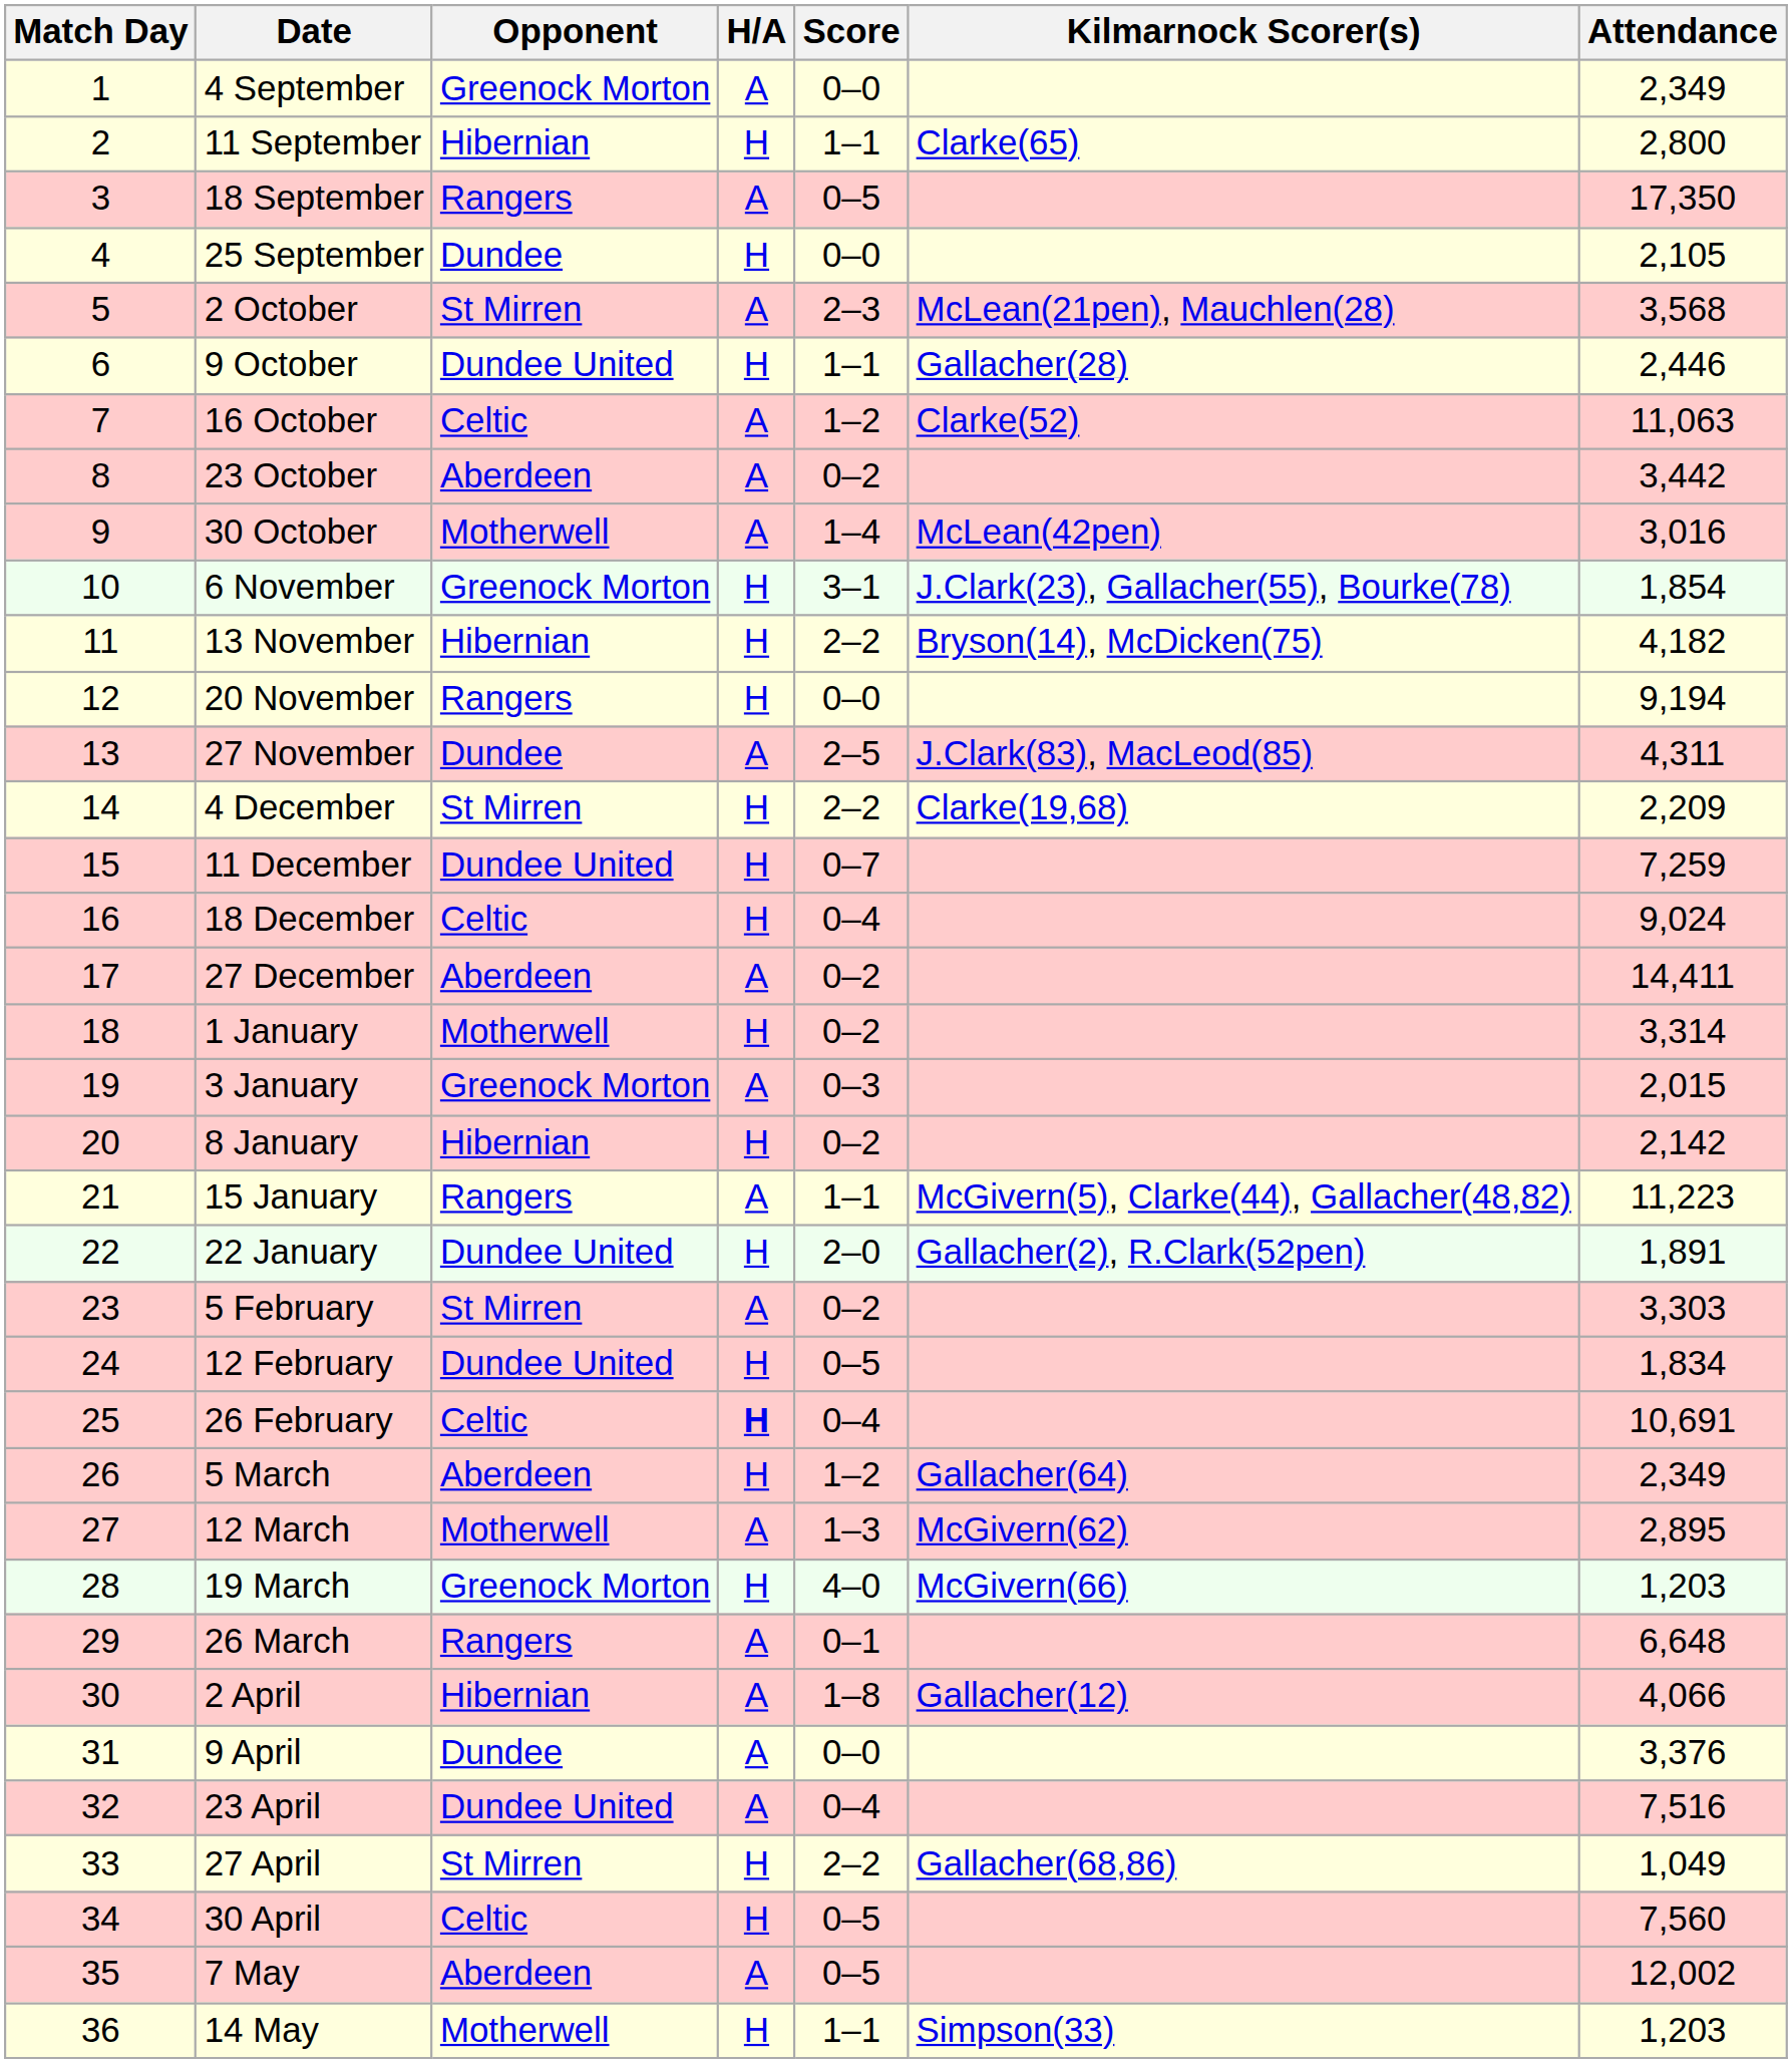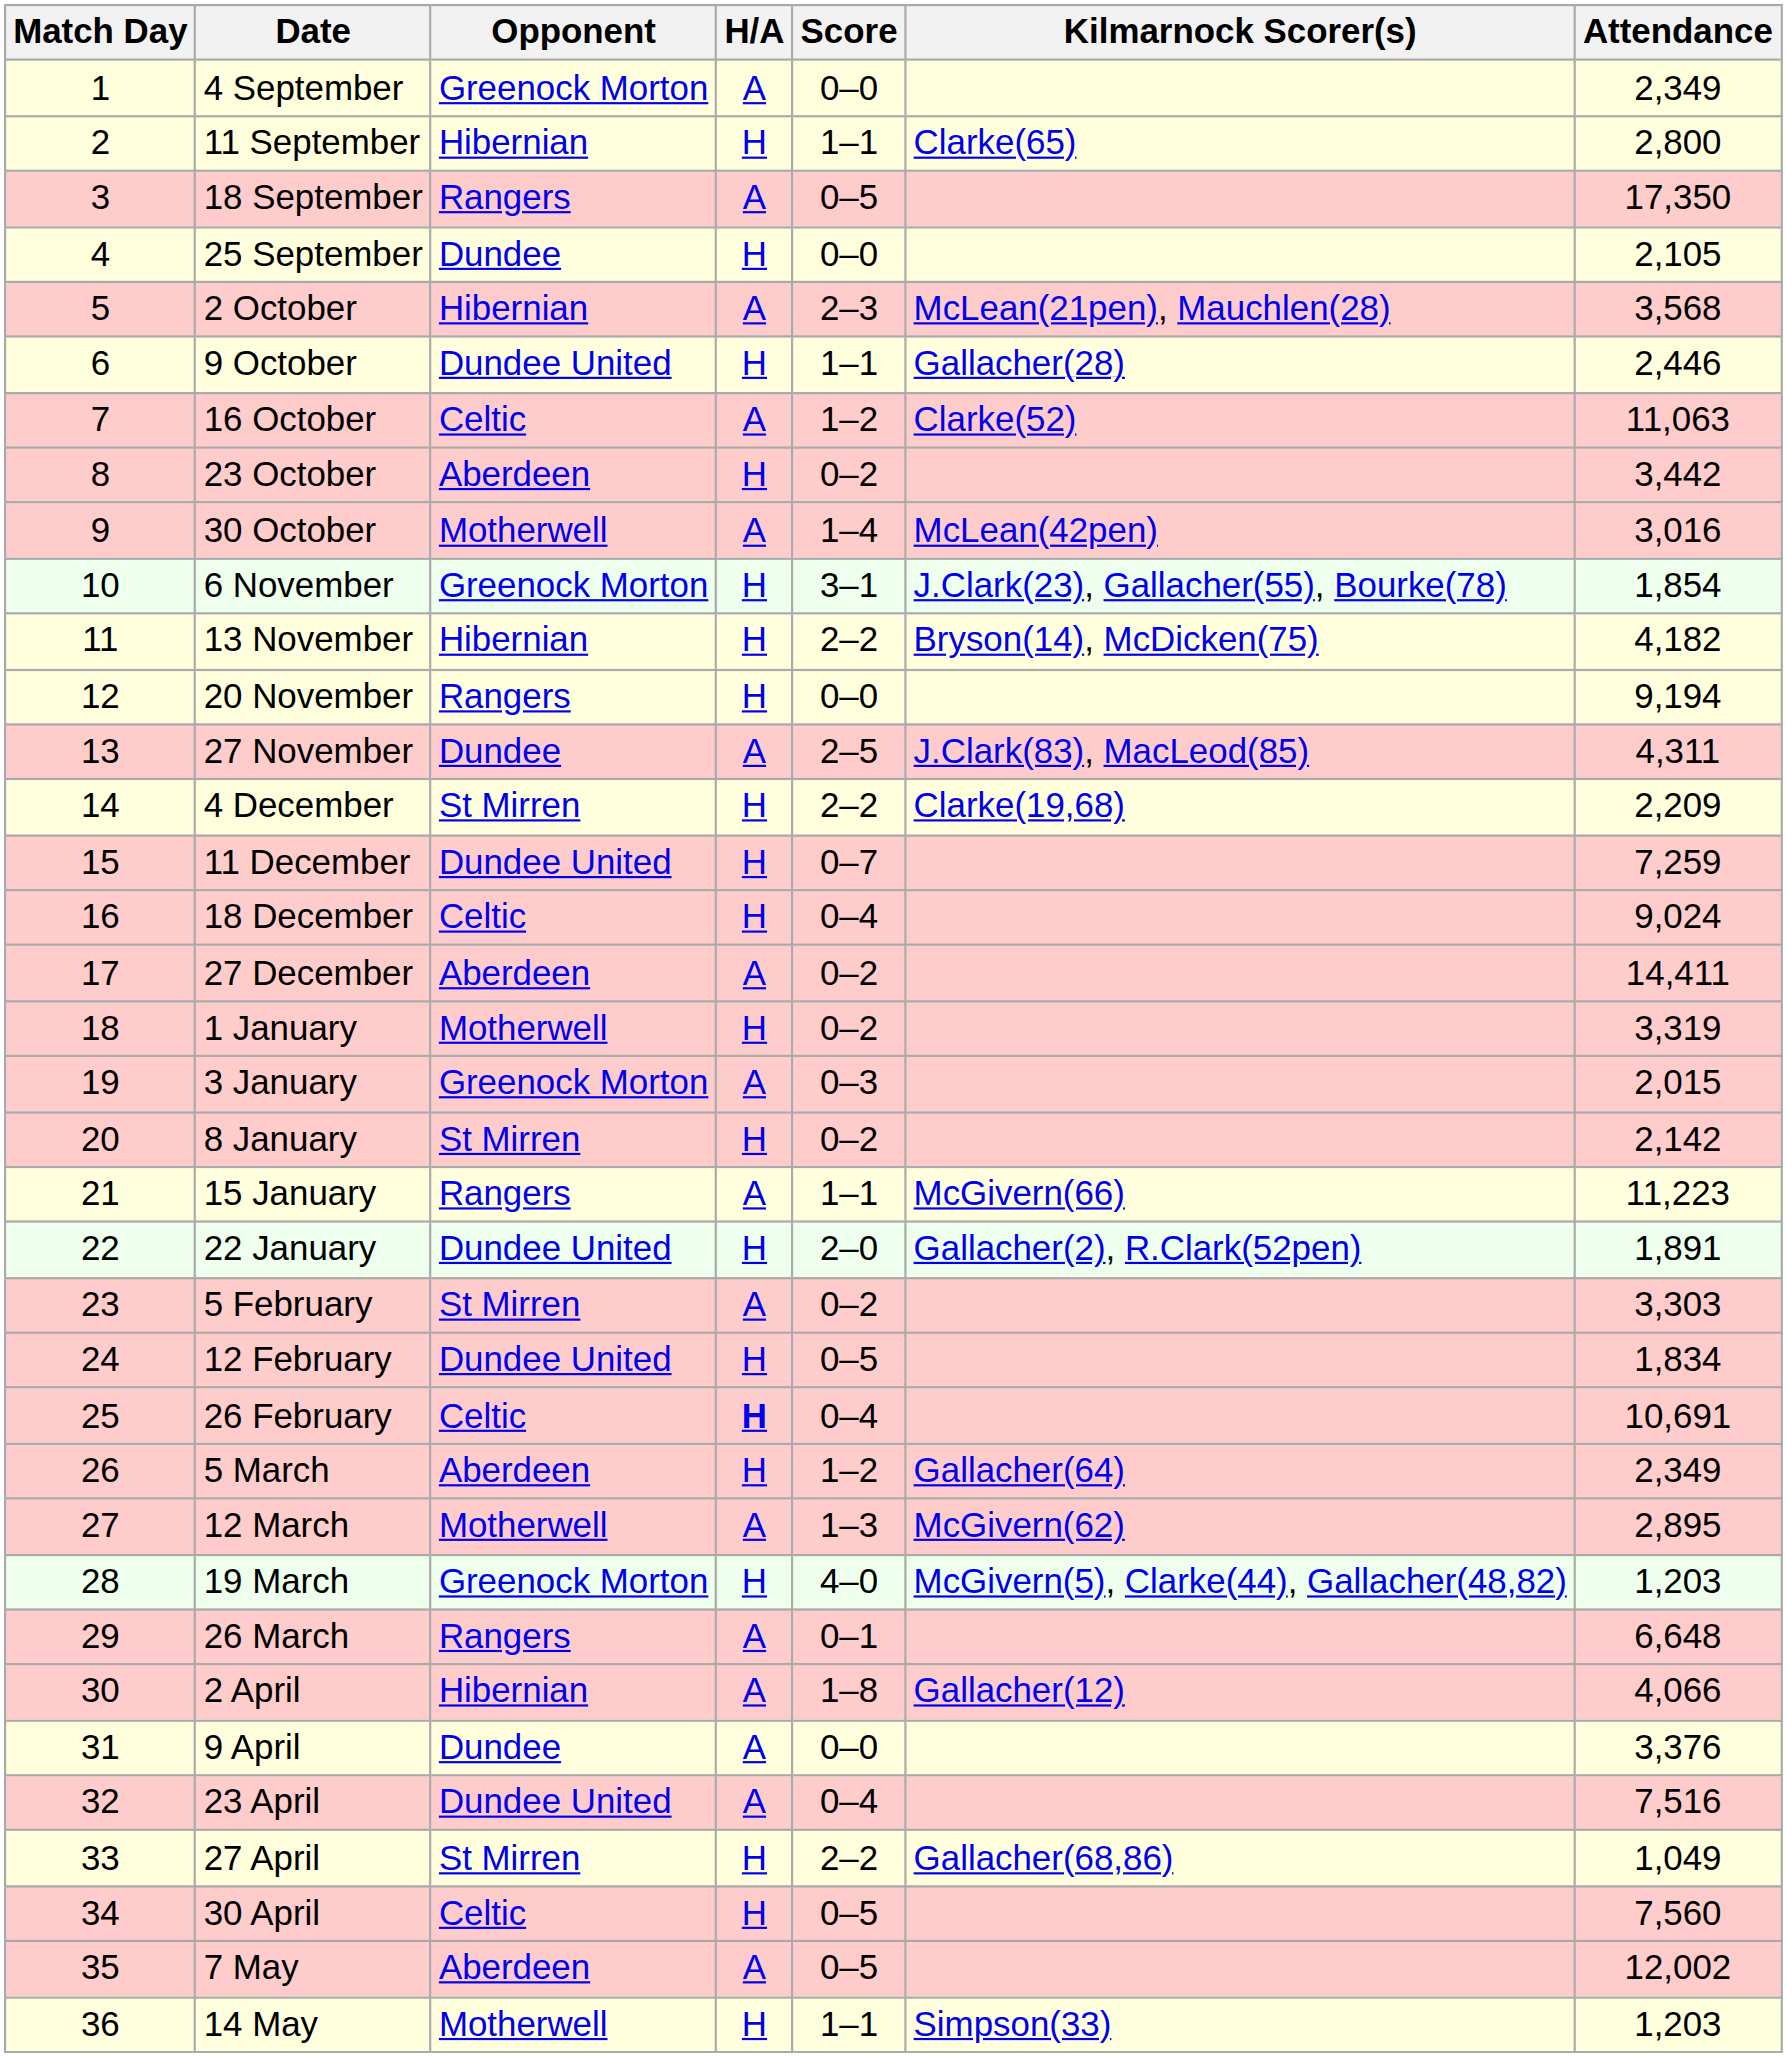2 October | Opponent: St Mirren -> Hibernian
23 October | H/A: A -> H
1 January | Attendance: 3,314 -> 3,319
8 January | Opponent: Hibernian -> St Mirren
15 January | Kilmarnock Scorer(s): McGivern(5), Clarke(44), Gallacher(48,82) -> McGivern(66)
19 March | Kilmarnock Scorer(s): McGivern(66) -> McGivern(5), Clarke(44), Gallacher(48,82)
